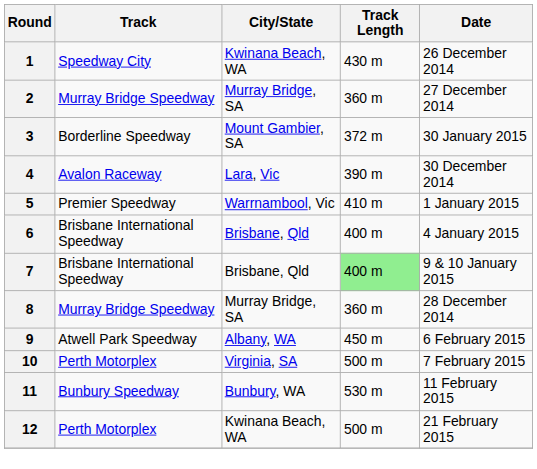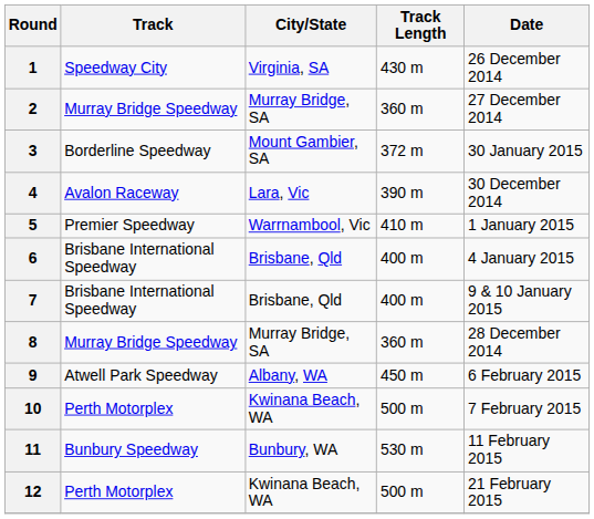1 | City/State: Kwinana Beach, WA -> Virginia, SA
7 | Track Length: lightgreen background -> no background
10 | City/State: Virginia, SA -> Kwinana Beach, WA
